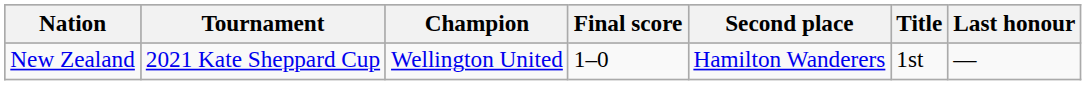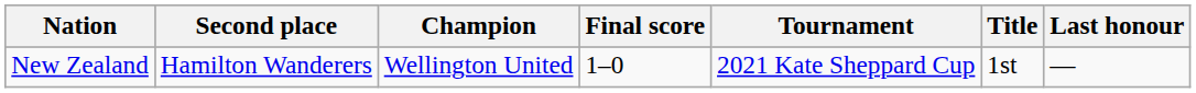columns swapped: Tournament <-> Second place
